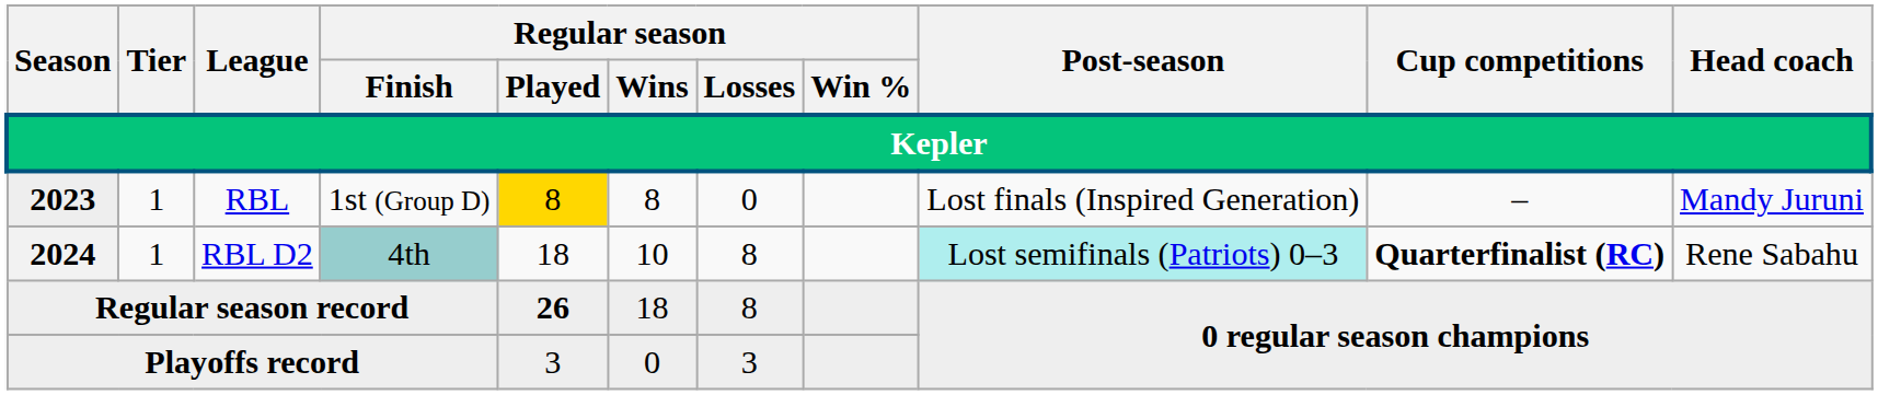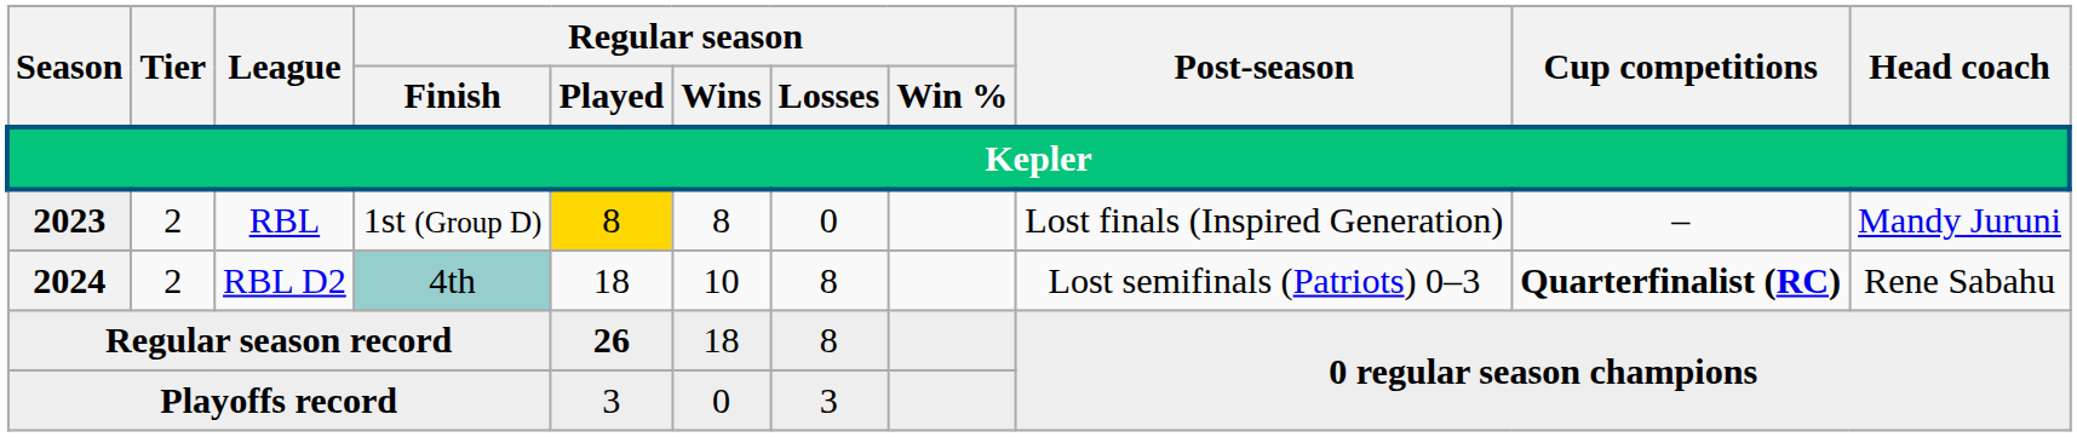2023 | Tier: 1 -> 2
2024 | Tier: 1 -> 2
2024 | Post-season: paleturquoise background -> no background
